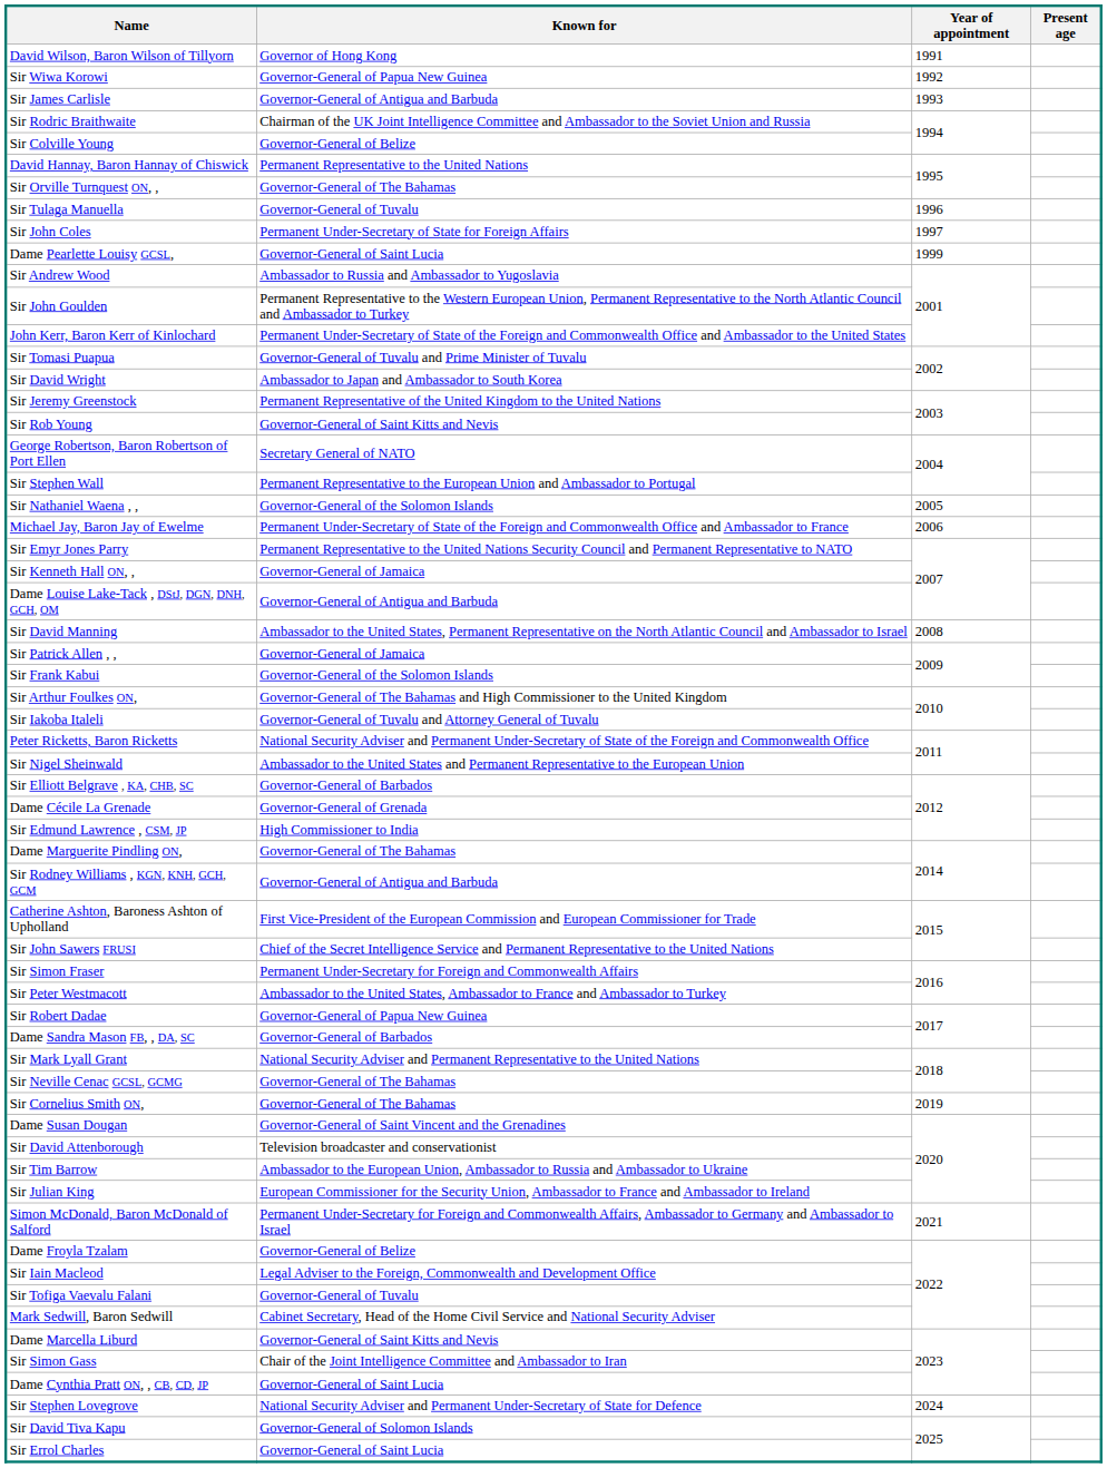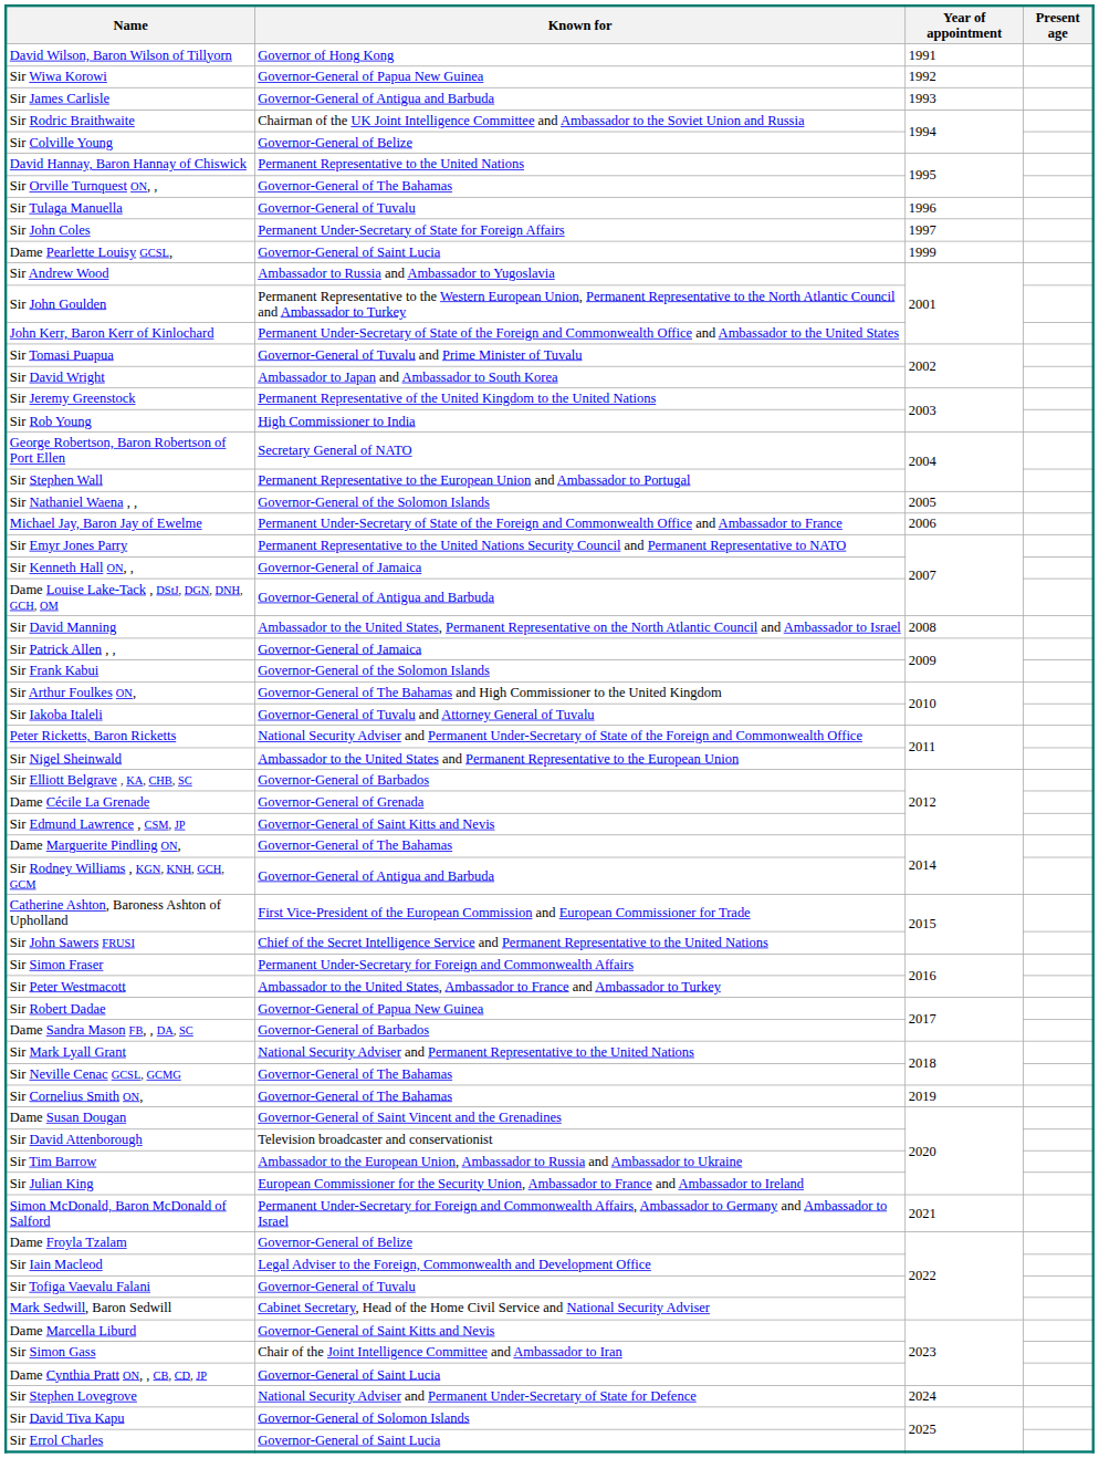Sir Rob Young | Known for: Governor-General of Saint Kitts and Nevis -> High Commissioner to India
Sir Edmund Lawrence , CSM, JP | Known for: High Commissioner to India -> Governor-General of Saint Kitts and Nevis
